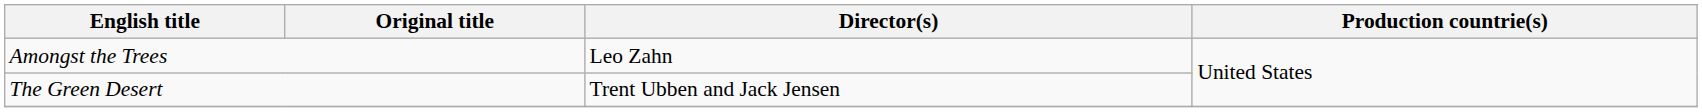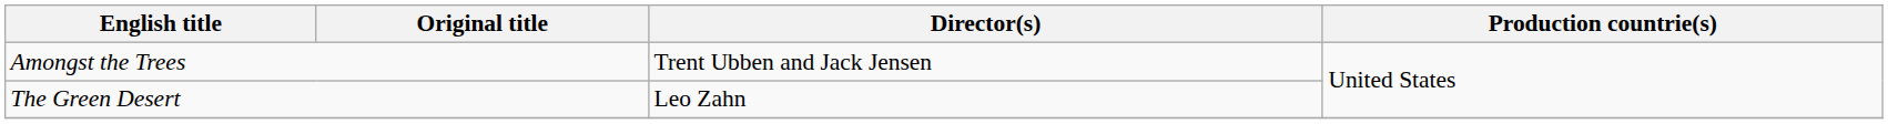Amongst the Trees | Director(s): Leo Zahn -> Trent Ubben and Jack Jensen
The Green Desert | Director(s): Trent Ubben and Jack Jensen -> Leo Zahn
